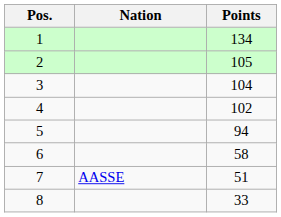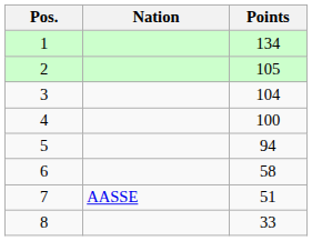4 | Points: 102 -> 100
